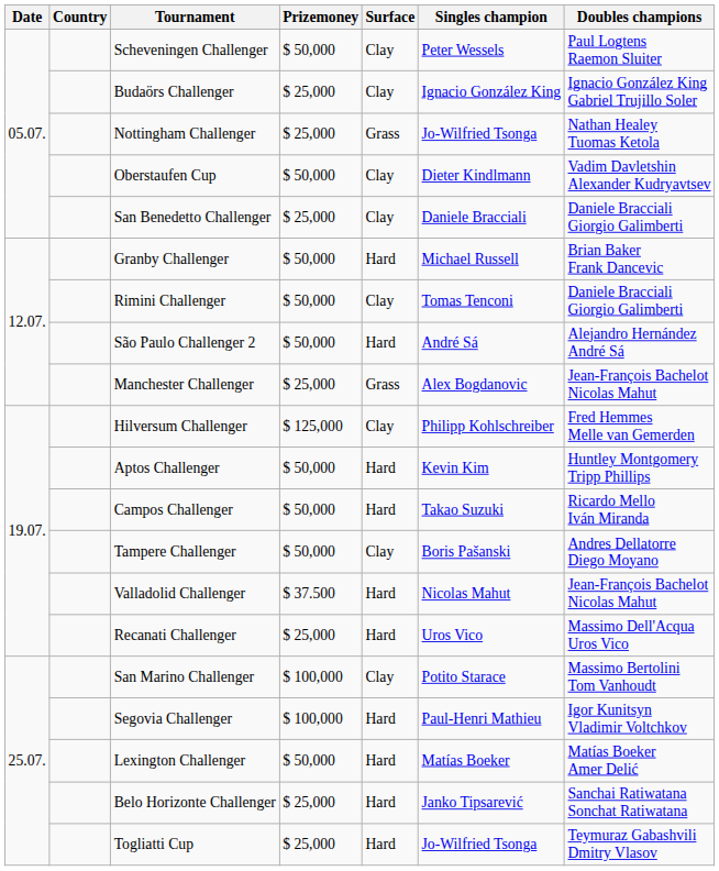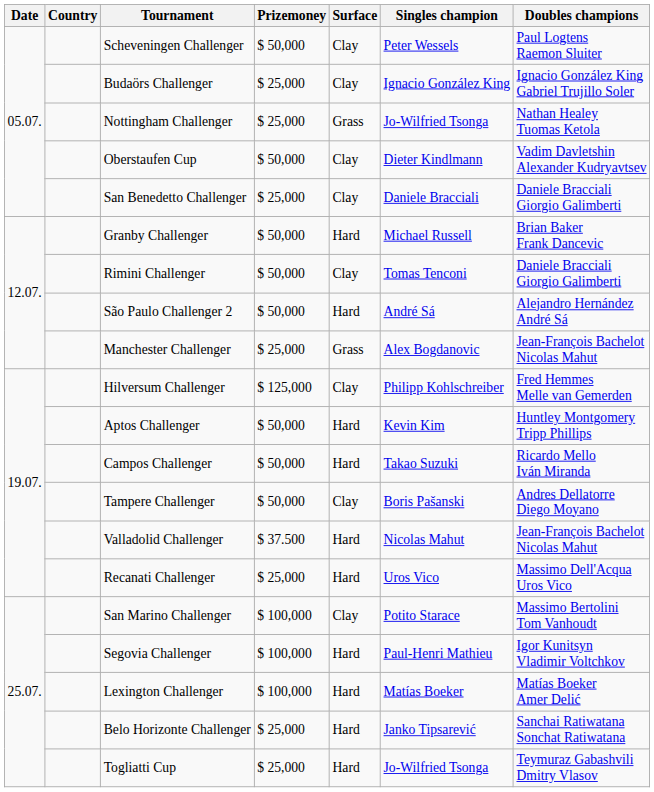Lexington Challenger | Prizemoney: $ 50,000 -> $ 100,000
